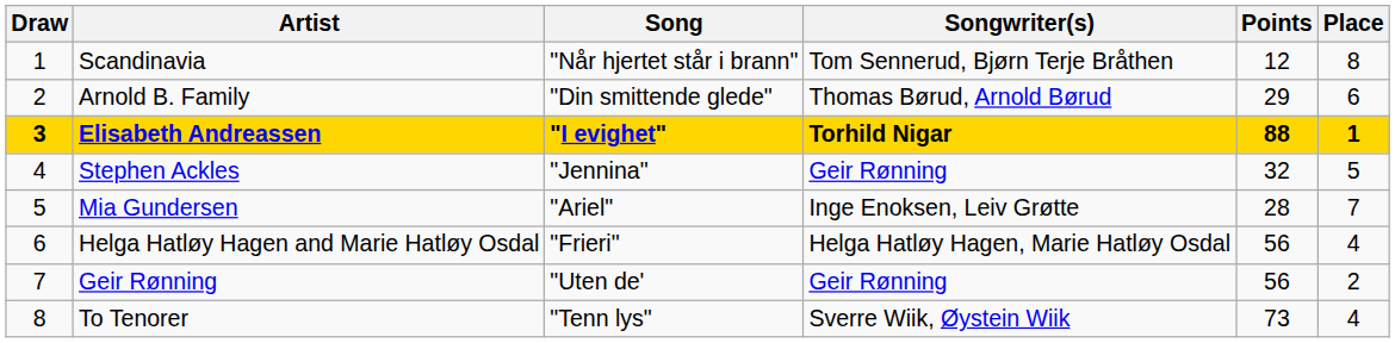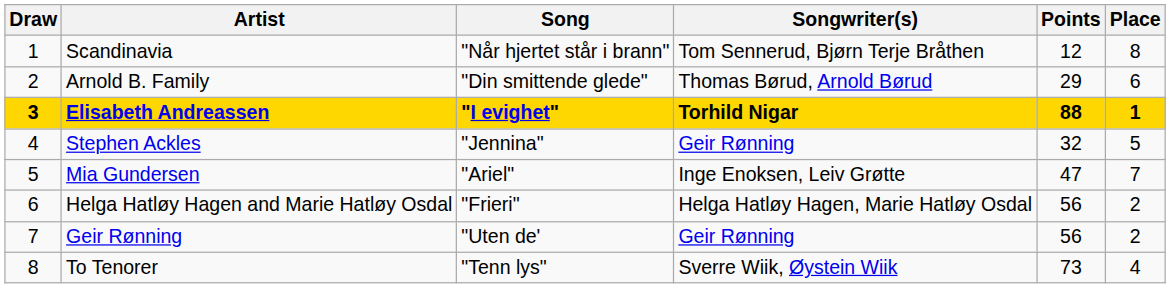Mia Gundersen | Points: 28 -> 47
Helga Hatløy Hagen and Marie Hatløy Osdal | Place: 4 -> 2
